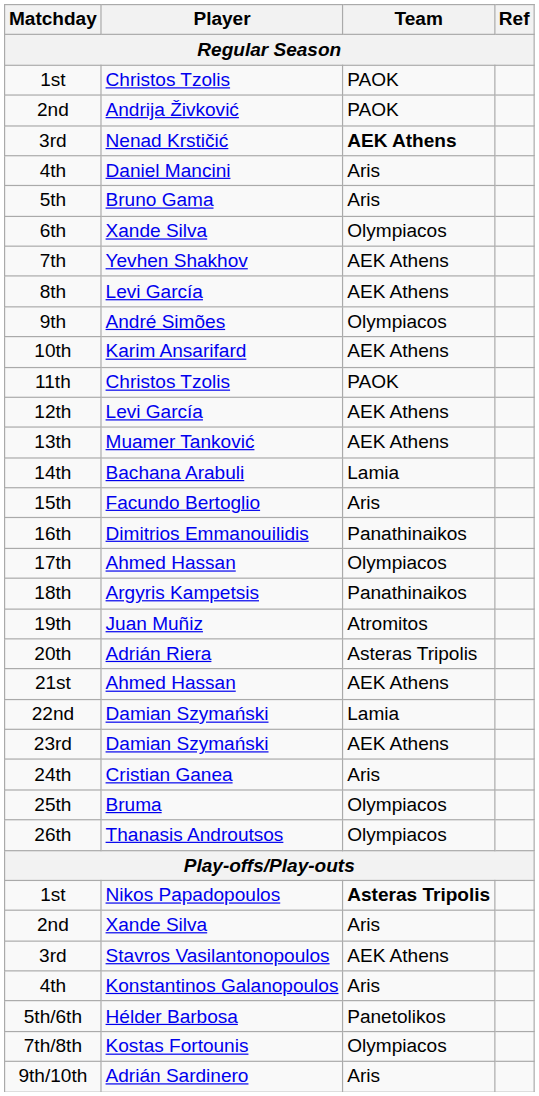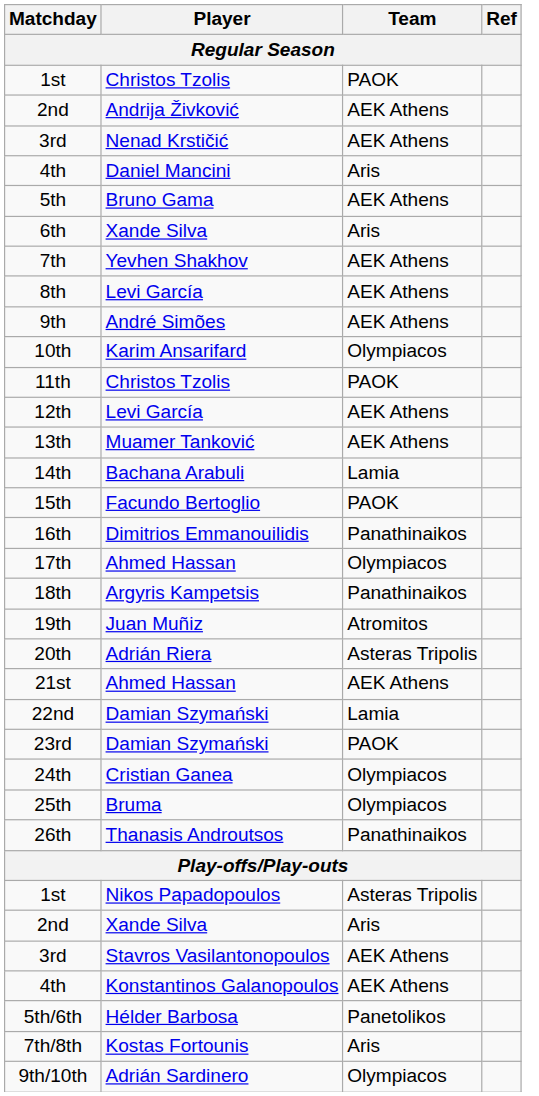2nd / Andrija Živković | Team: PAOK -> AEK Athens
3rd / Nenad Krstičić | Team: bold -> normal
5th | Team: Aris -> AEK Athens
6th | Team: Olympiacos -> Aris
9th | Team: Olympiacos -> AEK Athens
10th | Team: AEK Athens -> Olympiacos
15th | Team: Aris -> PAOK
23rd | Team: AEK Athens -> PAOK
24th | Team: Aris -> Olympiacos
26th | Team: Olympiacos -> Panathinaikos
1st / Nikos Papadopoulos | Team: bold -> normal
4th / Konstantinos Galanopoulos | Team: Aris -> AEK Athens
7th/8th | Team: Olympiacos -> Aris
9th/10th | Team: Aris -> Olympiacos
